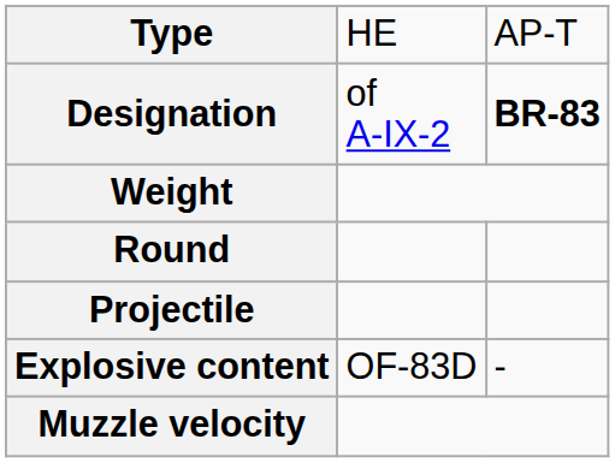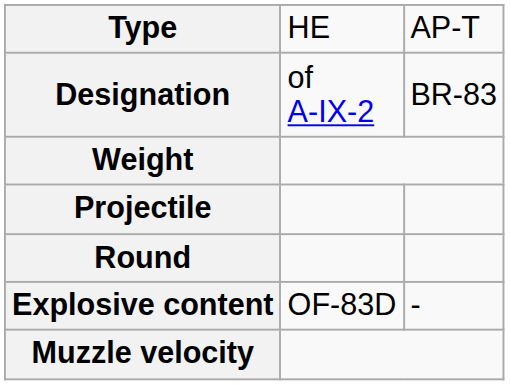Designation | column 3: bold -> normal
rows swapped: Round <-> Projectile
